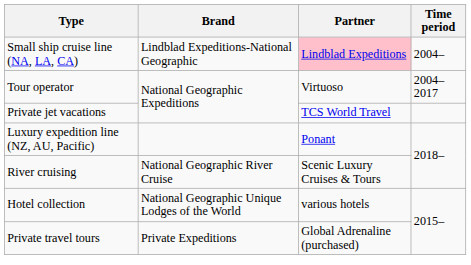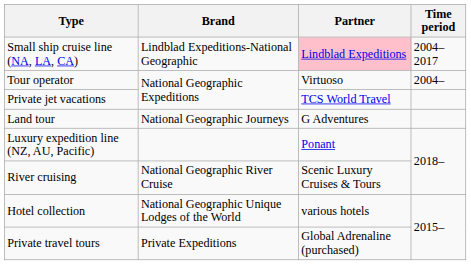Small ship cruise line (NA, LA, CA) | Time period: 2004– -> 2004–2017
Tour operator | Time period: 2004–2017 -> 2004–
+ row: Land tour | National Geographic Journeys | G Adventures
